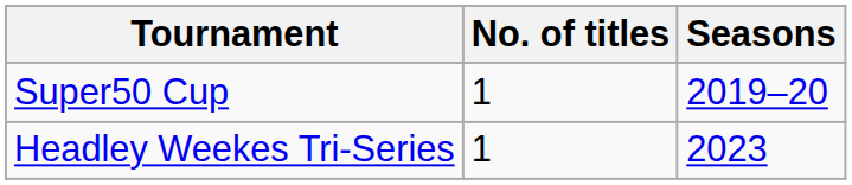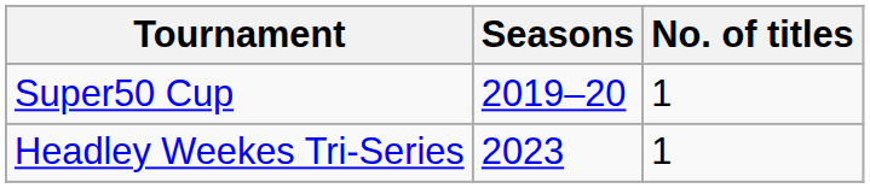columns swapped: No. of titles <-> Seasons
